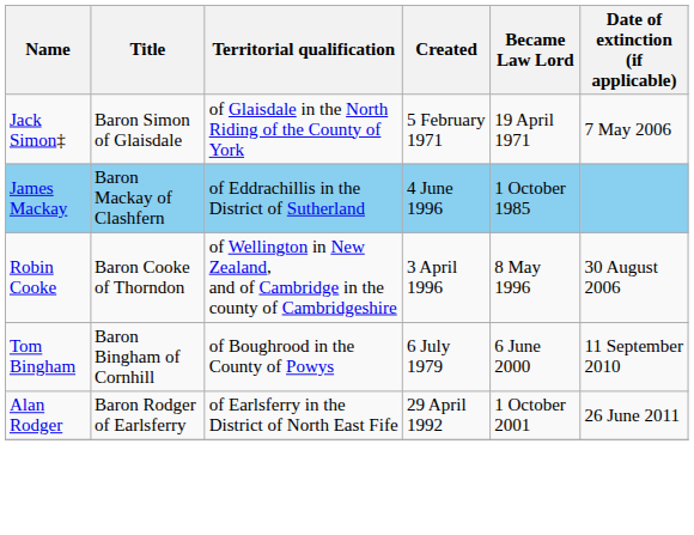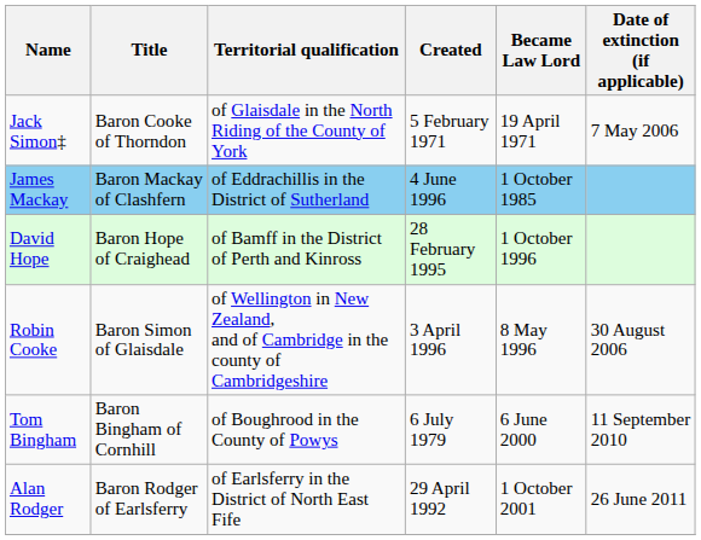Jack Simon‡ | Title: Baron Simon of Glaisdale -> Baron Cooke of Thorndon
+ row: David Hope | Baron Hope of Craighead | of Bamff in the District of Perth and Kinross | 28 February 1995 | 1 October 1996
Robin Cooke | Title: Baron Cooke of Thorndon -> Baron Simon of Glaisdale
